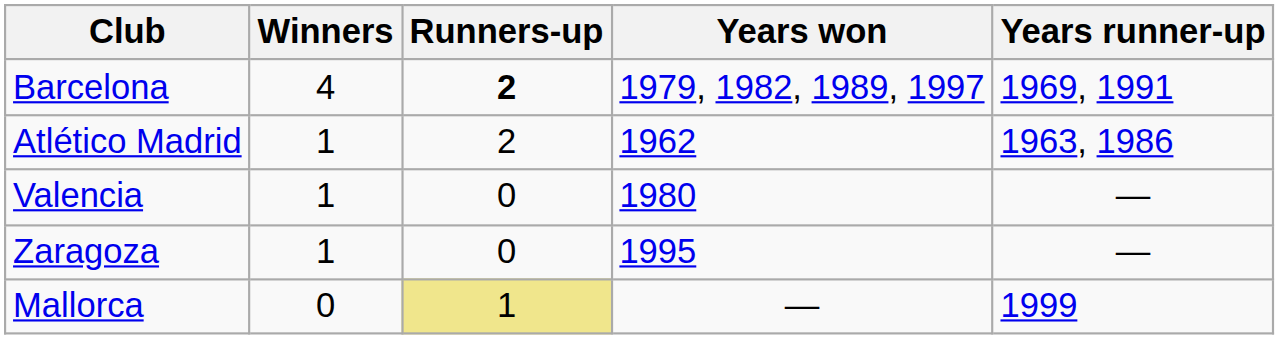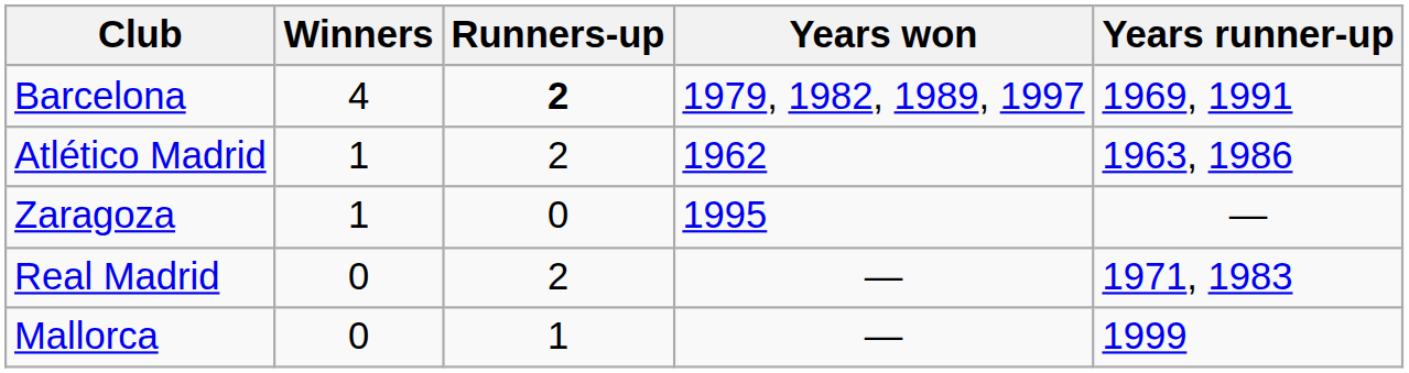- row: Valencia | 1 | 0 | 1980 | —
+ row: Real Madrid | 0 | 2 | — | 1971, 1983
Mallorca | Runners-up: khaki background -> no background
